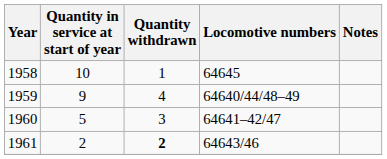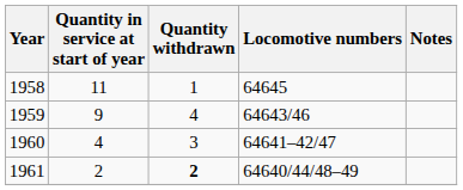1958 | Quantity in service at start of year: 10 -> 11
1959 | Locomotive numbers: 64640/44/48–49 -> 64643/46
1960 | Quantity in service at start of year: 5 -> 4
1961 | Locomotive numbers: 64643/46 -> 64640/44/48–49
